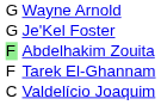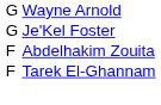Abdelhakim Zouita | column 1: lightgreen background -> no background
- row: C | Valdelício Joaquim
